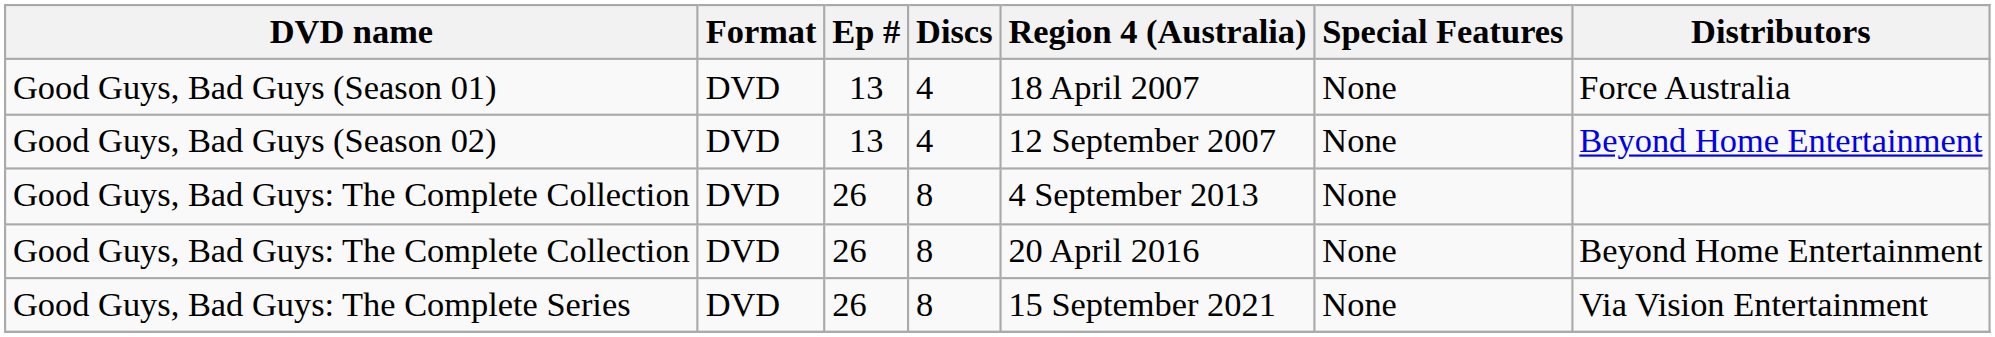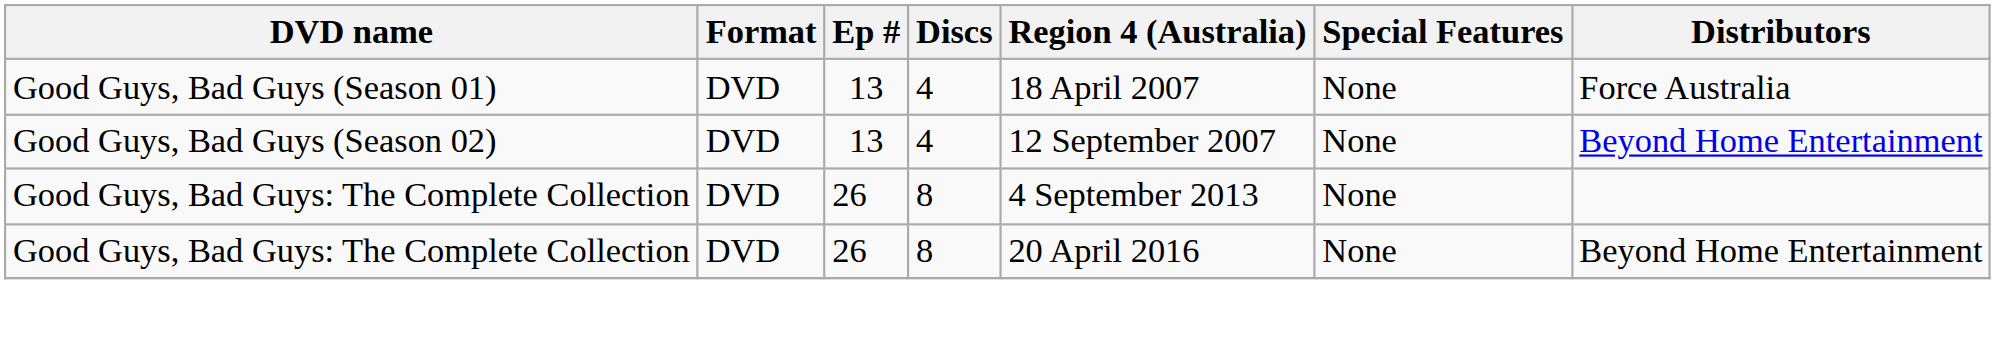- row: Good Guys, Bad Guys: The Complete Series | DVD | 26 | 8 | 15 September 2021 | None | Via Vision Entertainment
